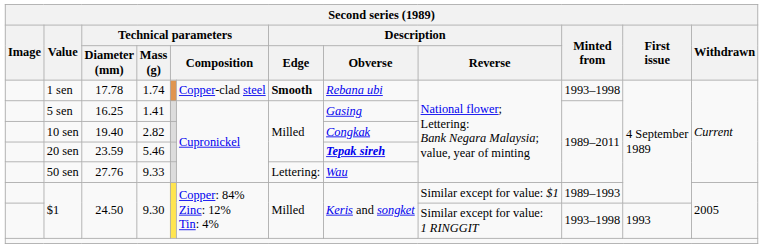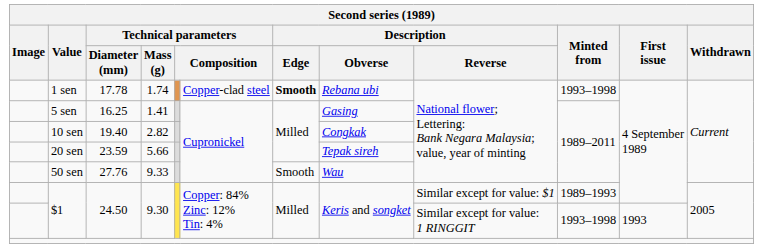20 sen | Technical parameters / Mass (g): 5.46 -> 5.66
20 sen | Description / Obverse: bold -> normal
50 sen | Description / Edge: Lettering: -> Smooth
